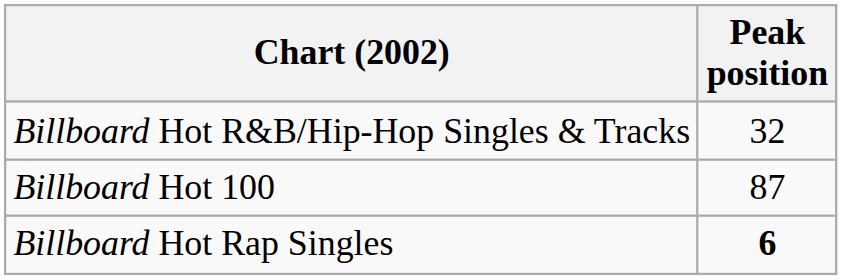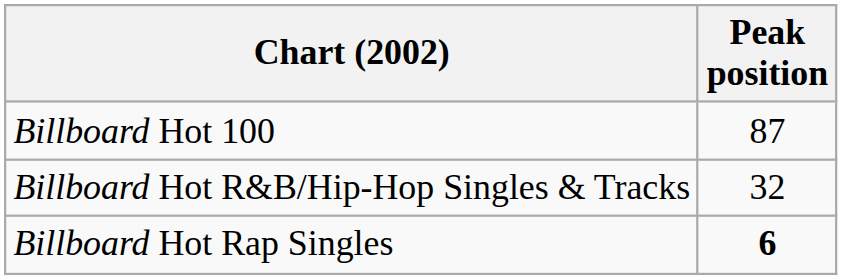rows swapped: Billboard Hot 100 <-> Billboard Hot R&B/Hip-Hop Singles & Tracks
